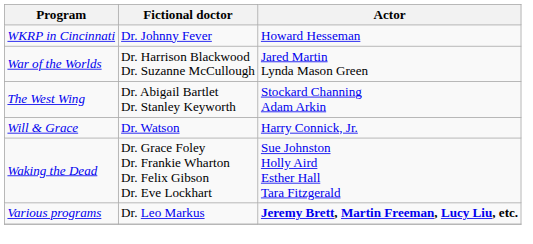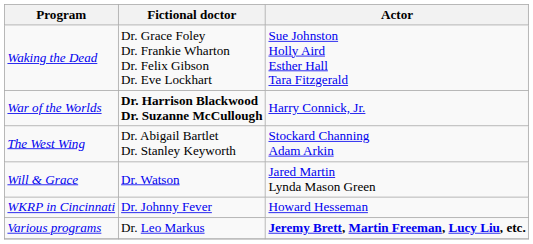rows swapped: Waking the Dead <-> WKRP in Cincinnati
War of the Worlds | Fictional doctor: normal -> bold
War of the Worlds | Actor: Jared Martin Lynda Mason Green -> Harry Connick, Jr.
Will & Grace | Actor: Harry Connick, Jr. -> Jared Martin Lynda Mason Green
